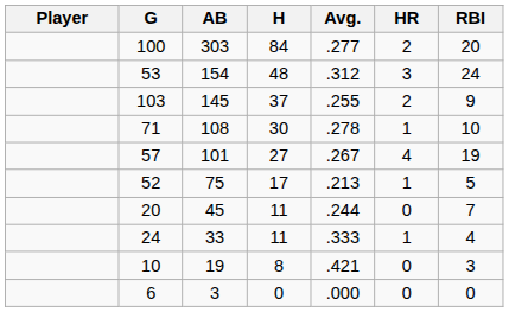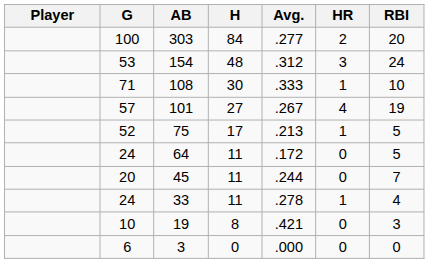- row: 103 | 145 | 37 | .255 | 2 | 9
108 | Avg.: .278 -> .333
+ row: 24 | 64 | 11 | .172 | 0 | 5
33 | Avg.: .333 -> .278
